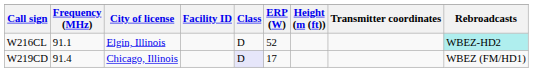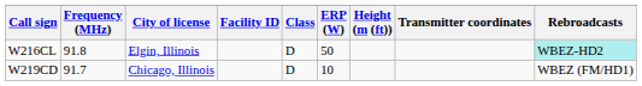W216CL | Frequency (MHz): 91.1 -> 91.8
W216CL | ERP (W): 52 -> 50
W219CD | Frequency (MHz): 91.4 -> 91.7
W219CD | Class: lavender background -> no background
W219CD | ERP (W): 17 -> 10
